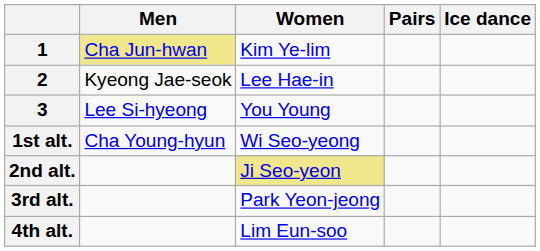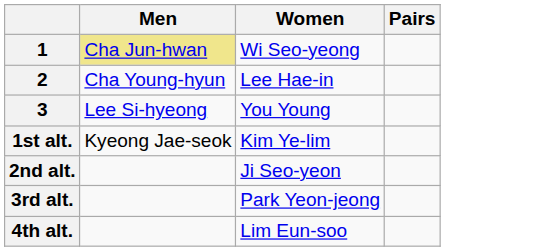- column: Ice dance
1 | Women: Kim Ye-lim -> Wi Seo-yeong
2 | Men: Kyeong Jae-seok -> Cha Young-hyun
1st alt. | Men: Cha Young-hyun -> Kyeong Jae-seok
1st alt. | Women: Wi Seo-yeong -> Kim Ye-lim
2nd alt. | Women: khaki background -> no background
